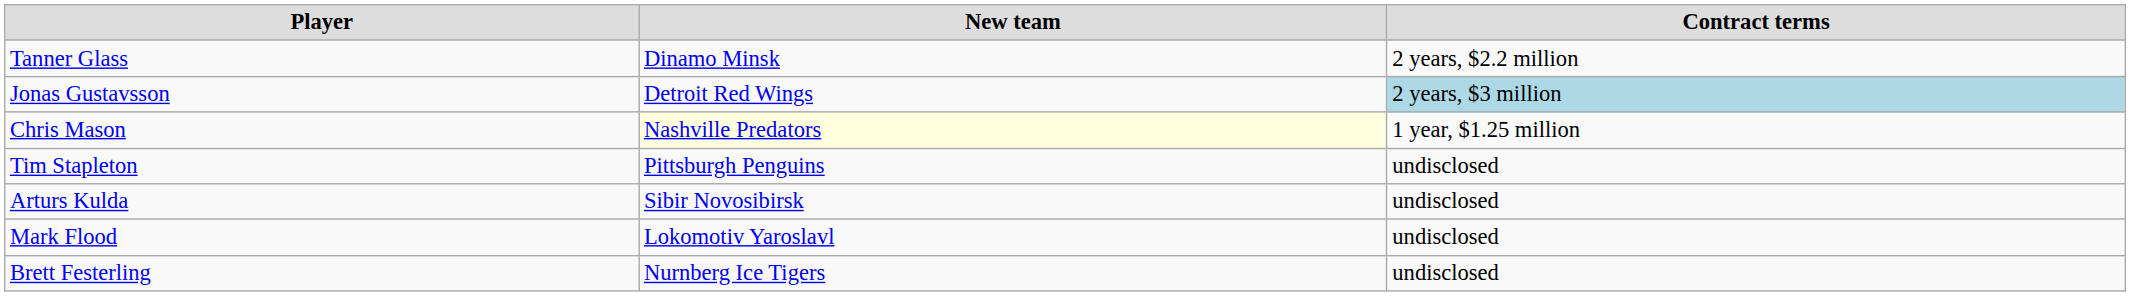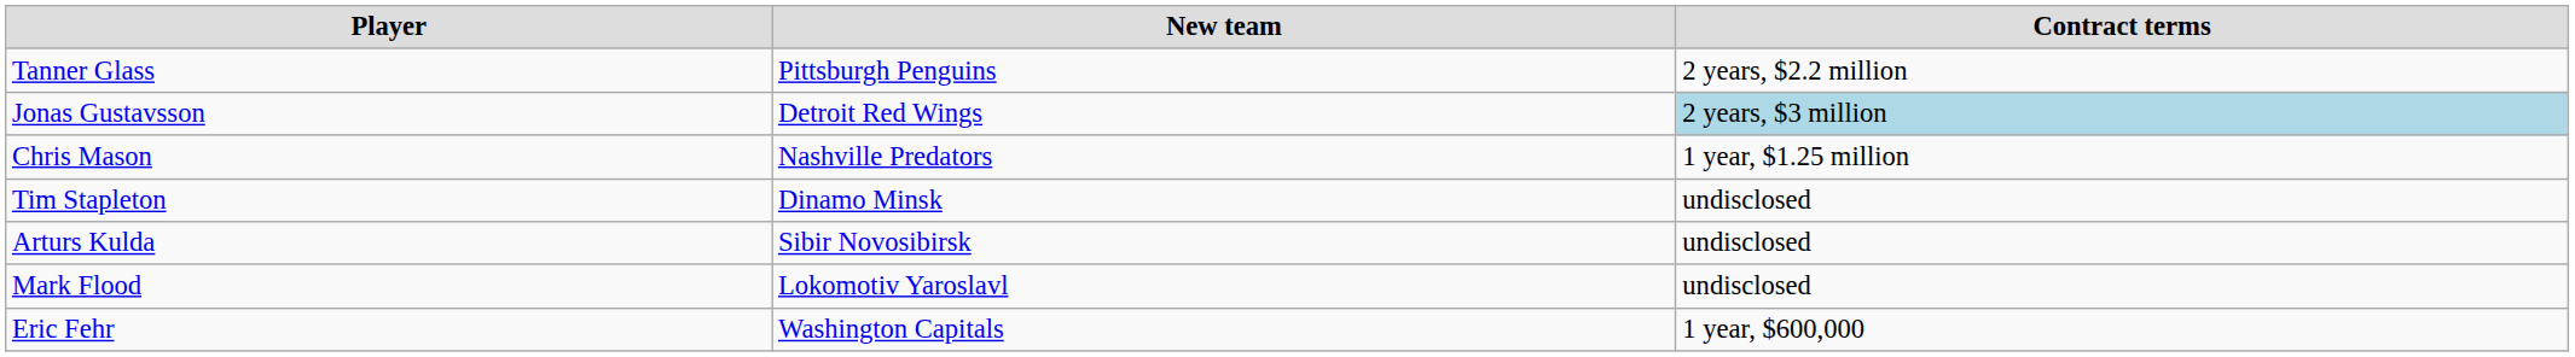Tanner Glass | New team: Dinamo Minsk -> Pittsburgh Penguins
Chris Mason | New team: lightyellow background -> no background
Tim Stapleton | New team: Pittsburgh Penguins -> Dinamo Minsk
- row: Brett Festerling | Nurnberg Ice Tigers | undisclosed
+ row: Eric Fehr | Washington Capitals | 1 year, $600,000
